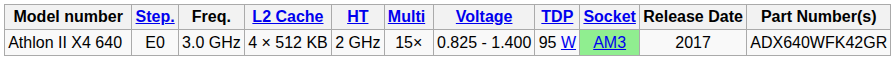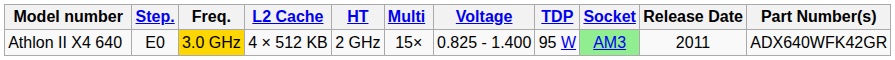Athlon II X4 640 | Freq.: no background -> gold background
Athlon II X4 640 | Release Date: 2017 -> 2011
